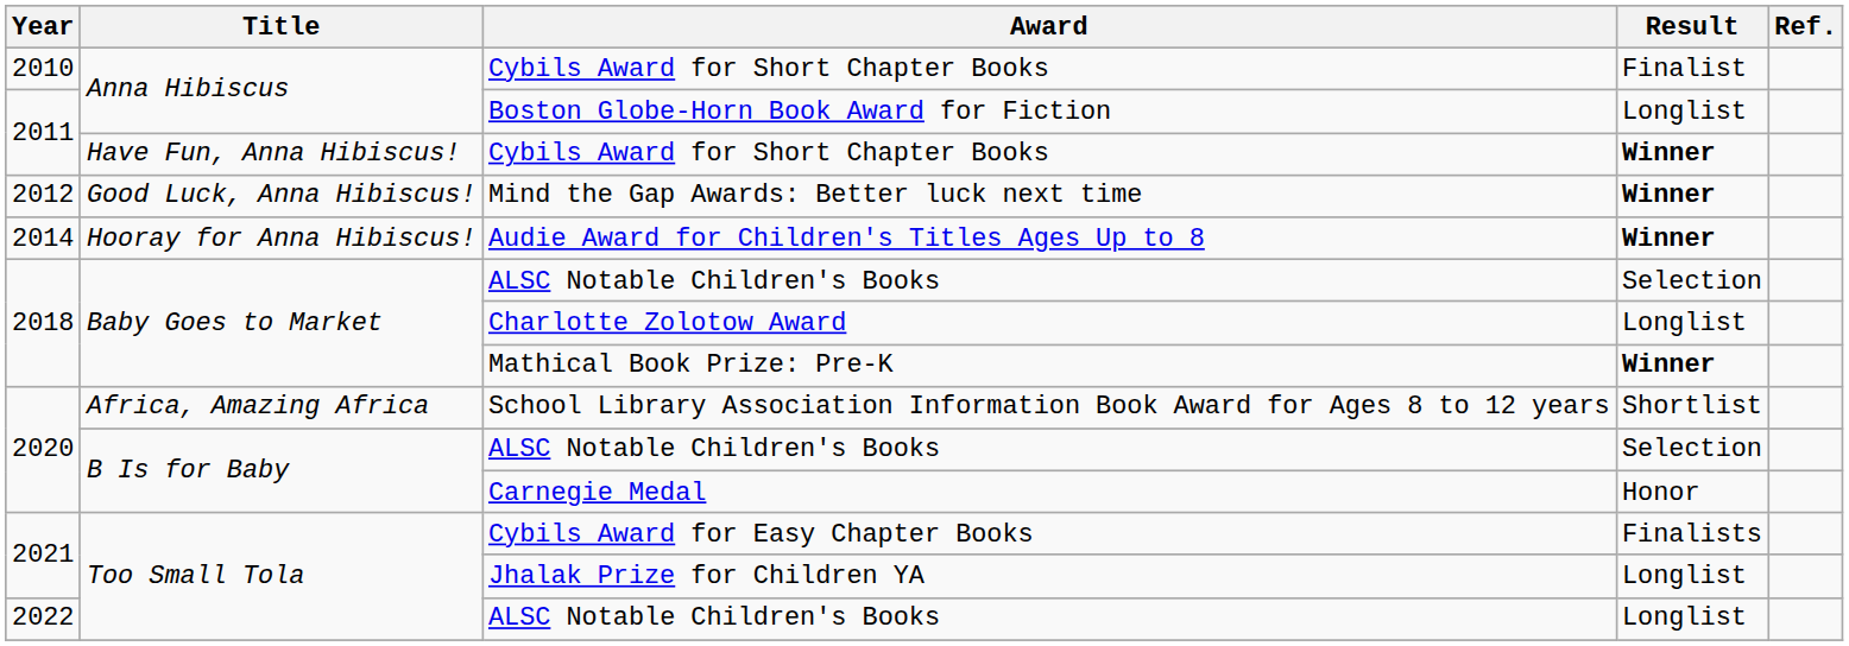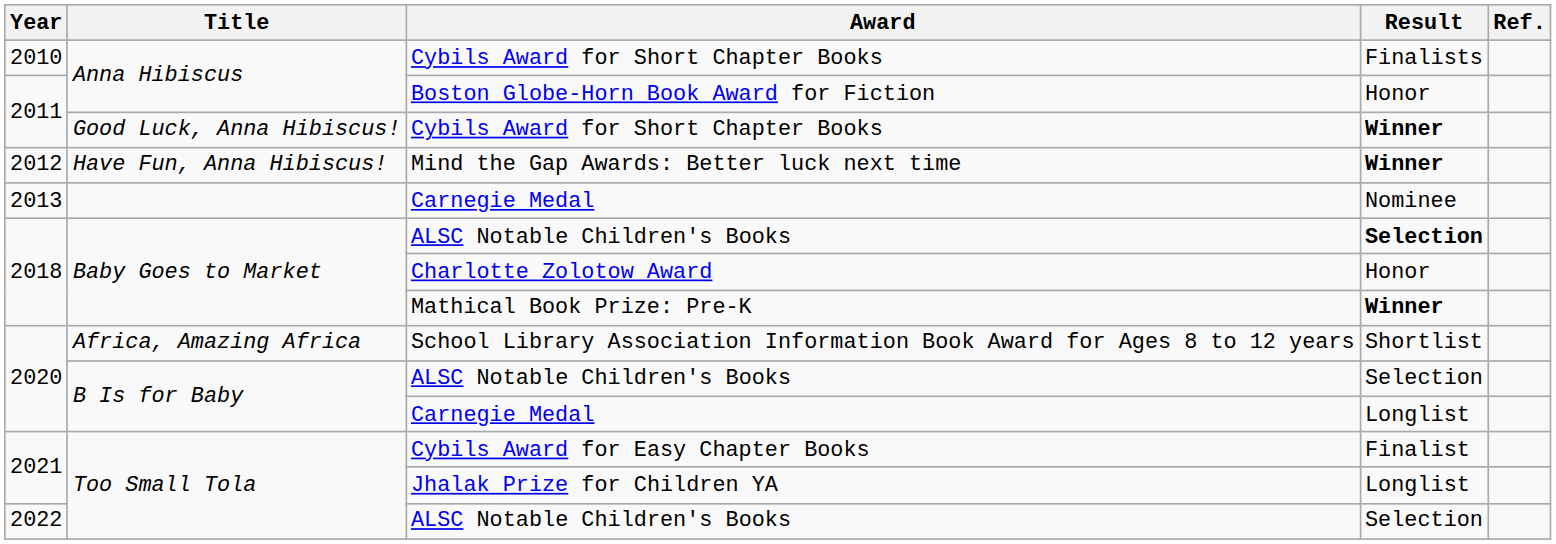2010 / Cybils Award for Short Chapter Books | Result: Finalist -> Finalists
Boston Globe-Horn Book Award for Fiction | Result: Longlist -> Honor
2011 / Cybils Award for Short Chapter Books | Title: Have Fun, Anna Hibiscus! -> Good Luck, Anna Hibiscus!
Mind the Gap Awards: Better luck next time | Title: Good Luck, Anna Hibiscus! -> Have Fun, Anna Hibiscus!
+ row: 2013 | Carnegie Medal | Nominee
- row: 2014 | Hooray for Anna Hibiscus! | Audie Award for Children's Titles Ages Up to 8 | Winner
2018 / ALSC Notable Children's Books | Result: normal -> bold
Charlotte Zolotow Award | Result: Longlist -> Honor
2020 / Carnegie Medal | Result: Honor -> Longlist
Cybils Award for Easy Chapter Books | Result: Finalists -> Finalist
2022 / ALSC Notable Children's Books | Result: Longlist -> Selection
